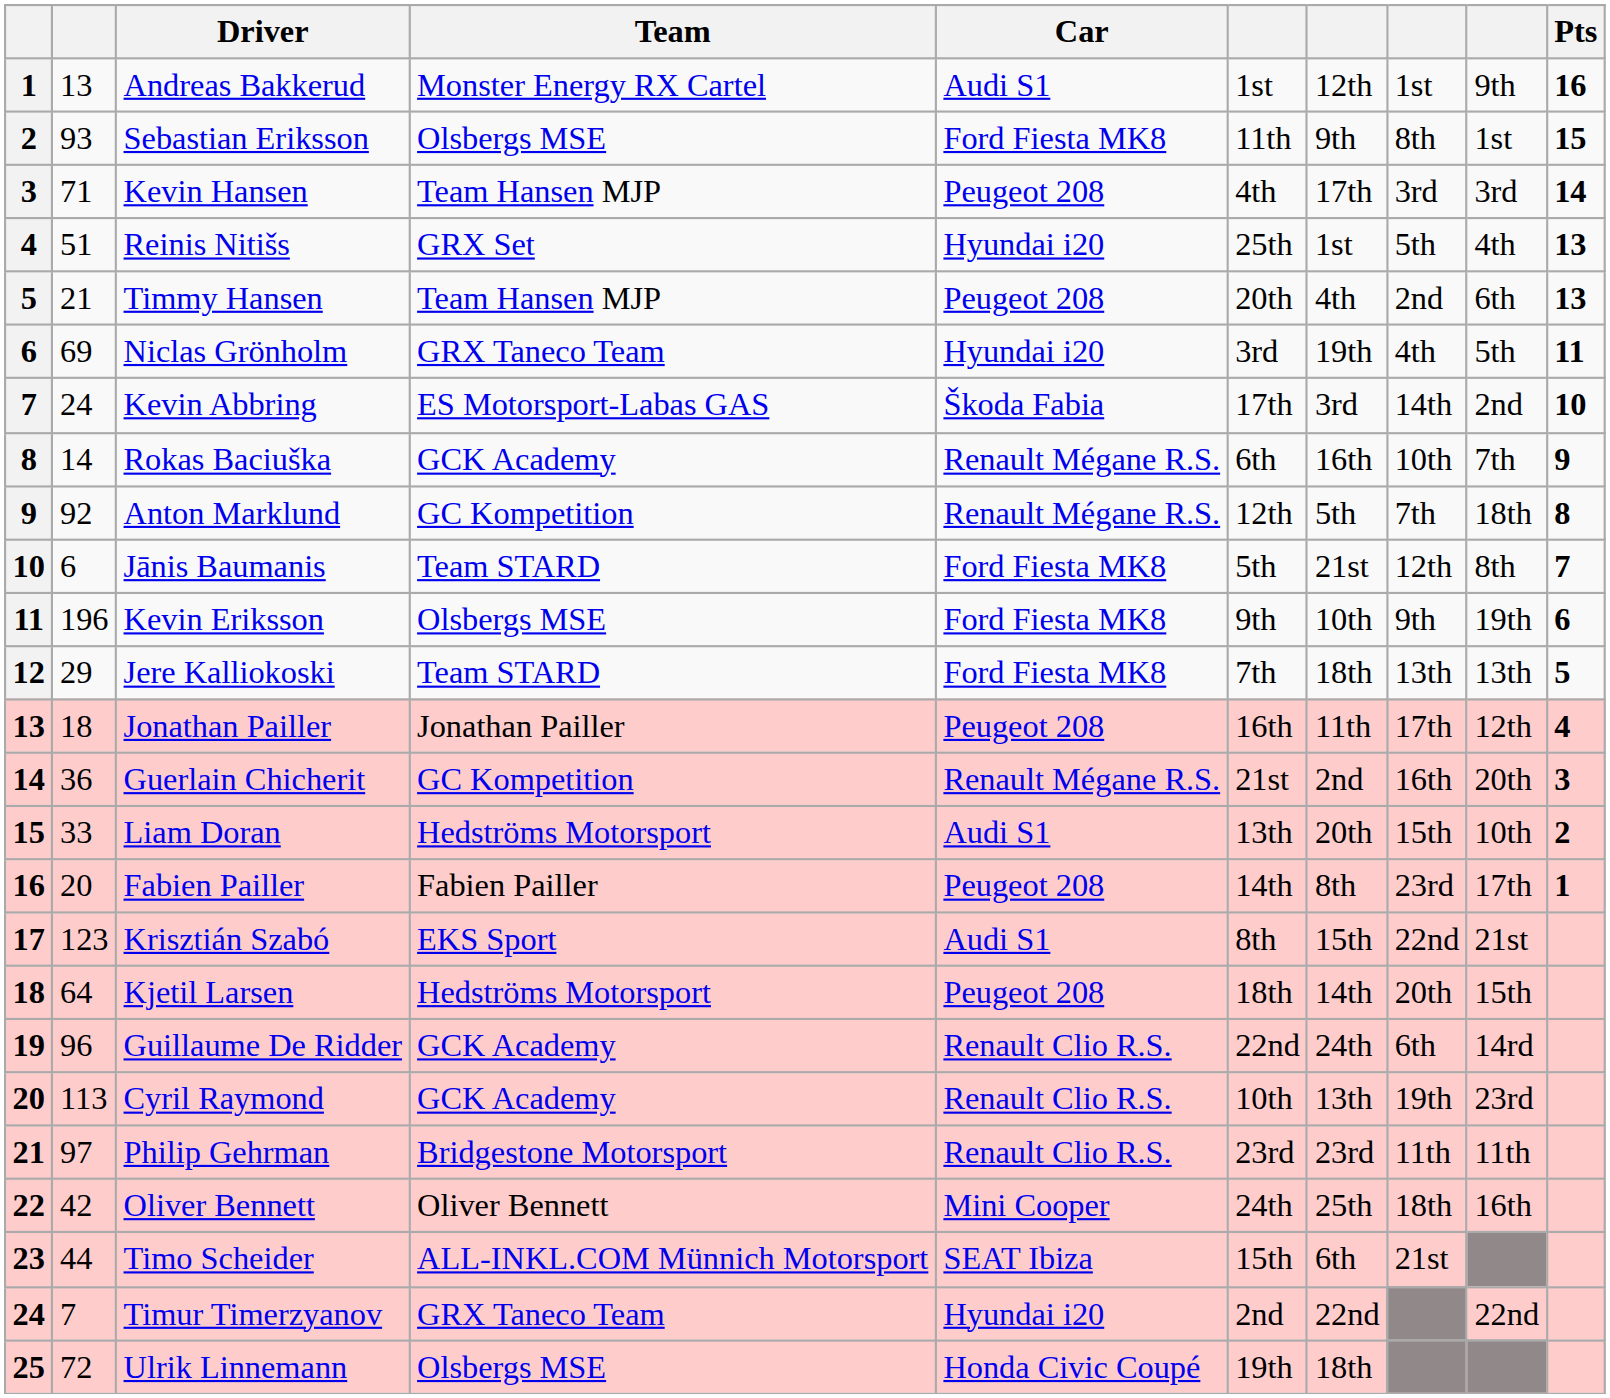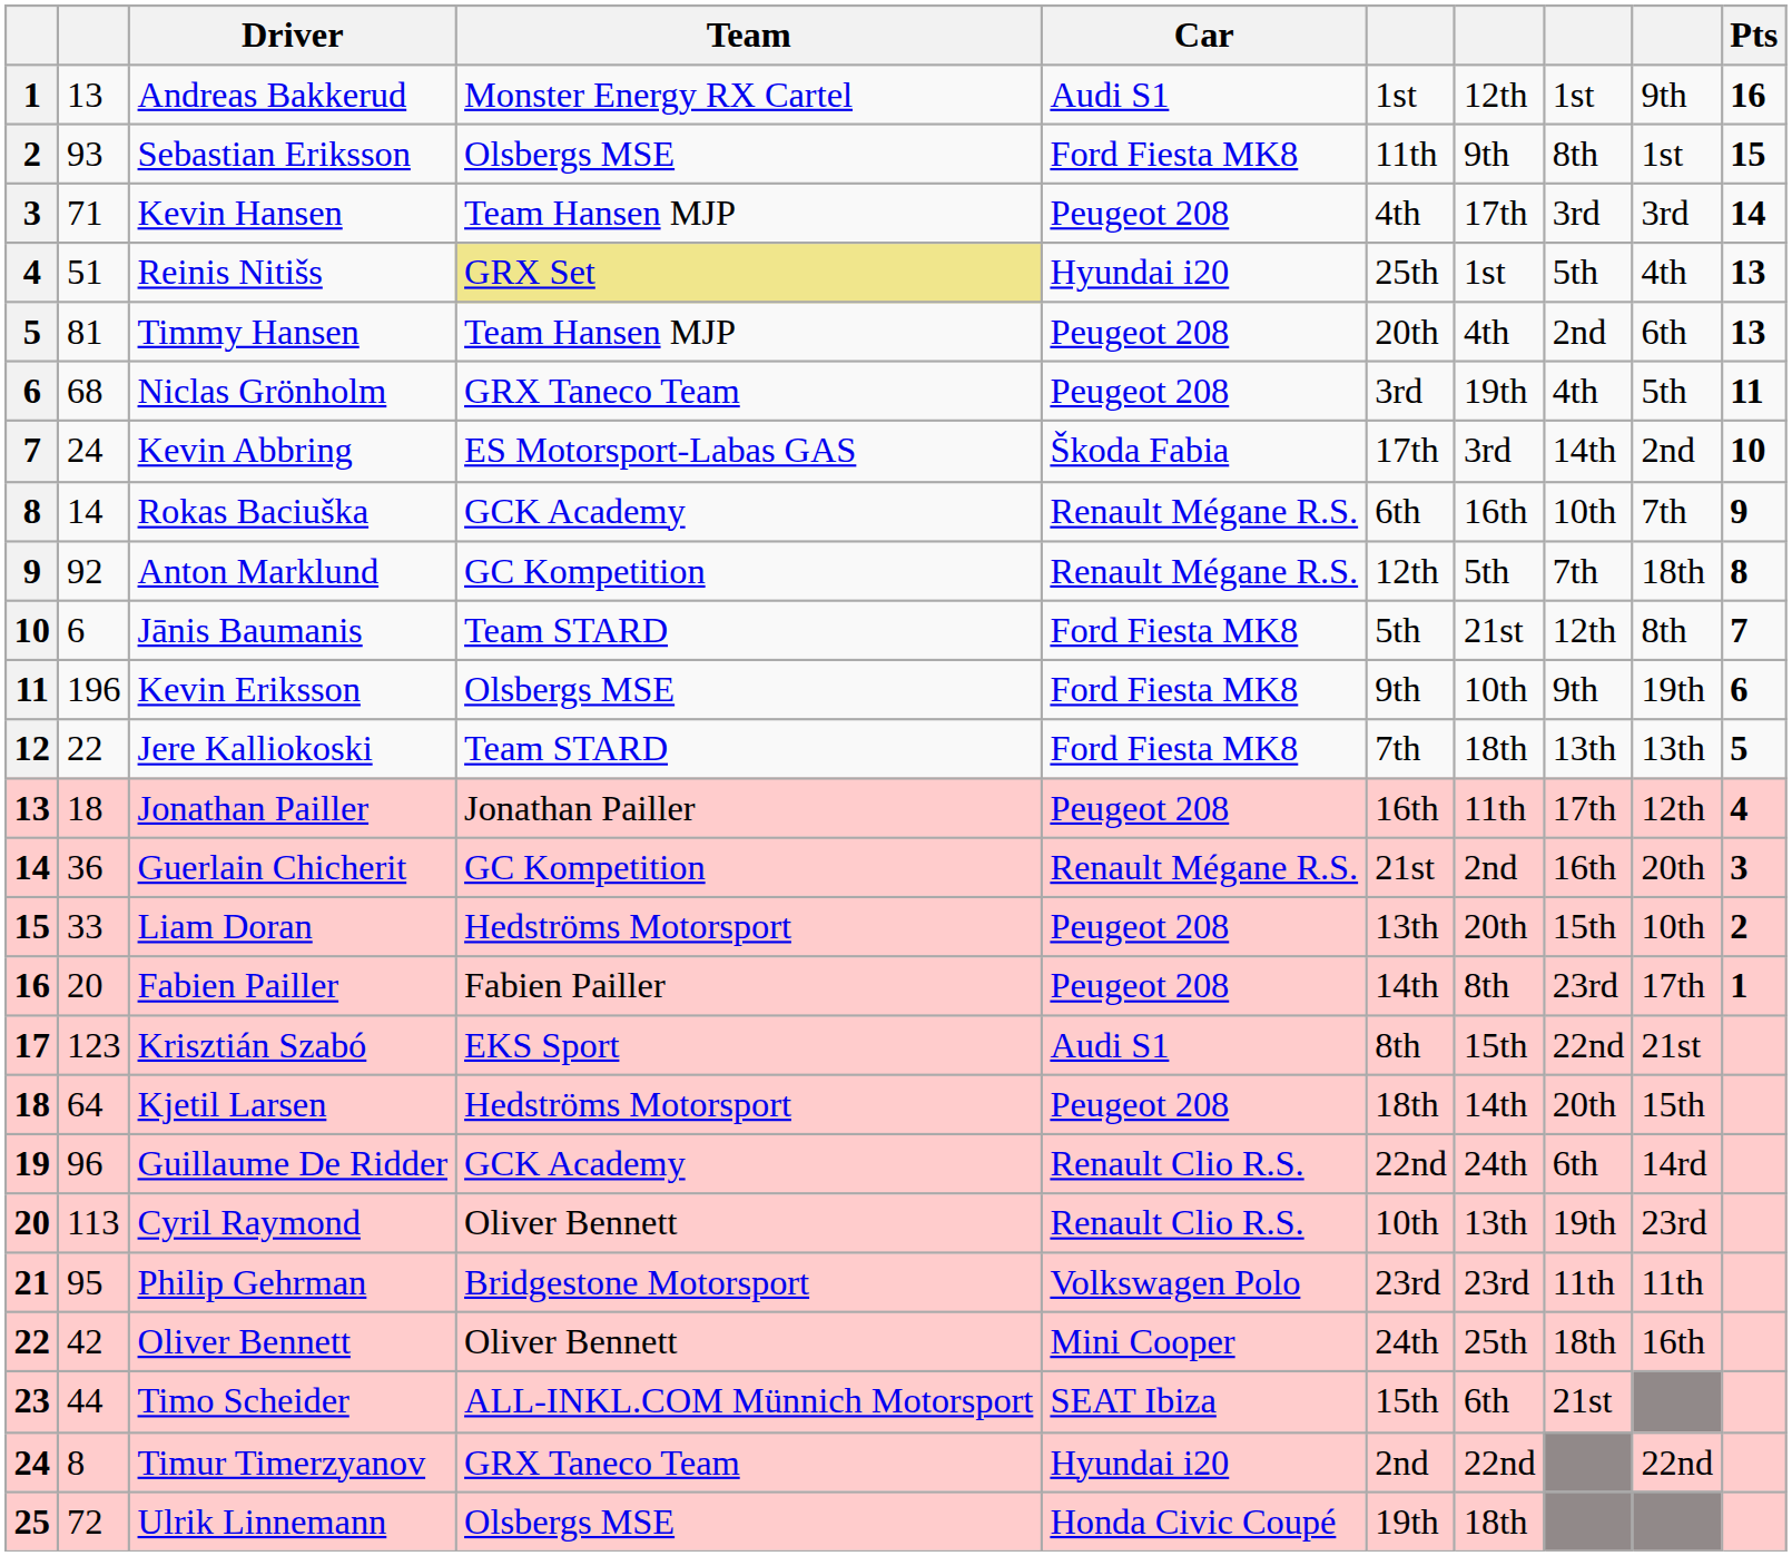Reinis Nitišs | Team: no background -> khaki background
Timmy Hansen | column 2: 21 -> 81
Niclas Grönholm | column 2: 69 -> 68
Niclas Grönholm | Car: Hyundai i20 -> Peugeot 208
Jere Kalliokoski | column 2: 29 -> 22
Liam Doran | Car: Audi S1 -> Peugeot 208
Cyril Raymond | Team: GCK Academy -> Oliver Bennett
Philip Gehrman | column 2: 97 -> 95
Philip Gehrman | Car: Renault Clio R.S. -> Volkswagen Polo
Timur Timerzyanov | column 2: 7 -> 8
